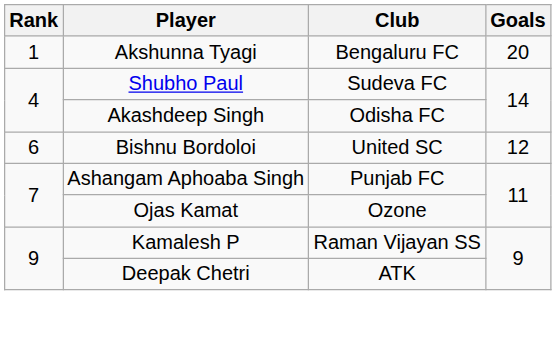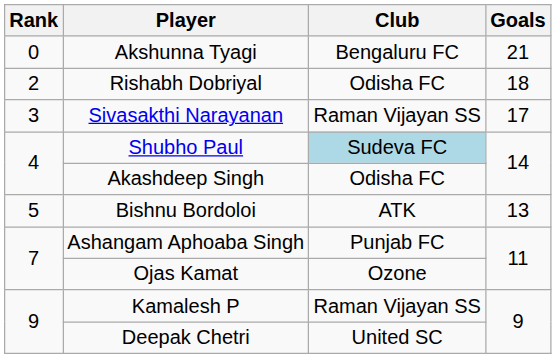Akshunna Tyagi | Rank: 1 -> 0
Akshunna Tyagi | Goals: 20 -> 21
+ row: 2 | Rishabh Dobriyal | Odisha FC | 18
+ row: 3 | Sivasakthi Narayanan | Raman Vijayan SS | 17
Shubho Paul | Club: no background -> lightblue background
Bishnu Bordoloi | Rank: 6 -> 5
Bishnu Bordoloi | Club: United SC -> ATK
Bishnu Bordoloi | Goals: 12 -> 13
Deepak Chetri | Club: ATK -> United SC
